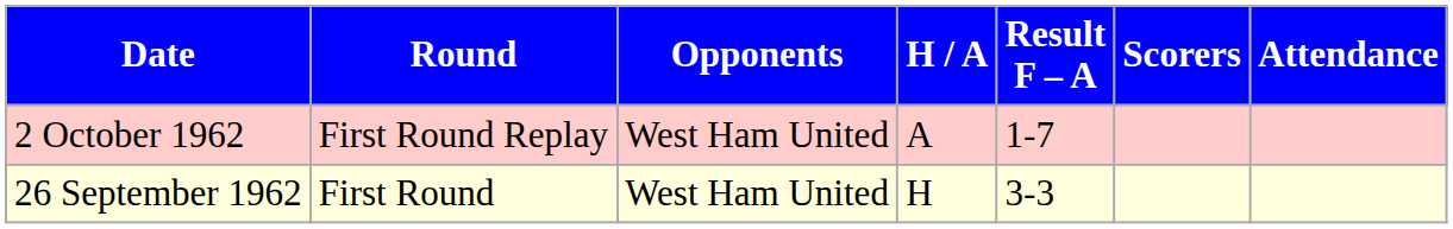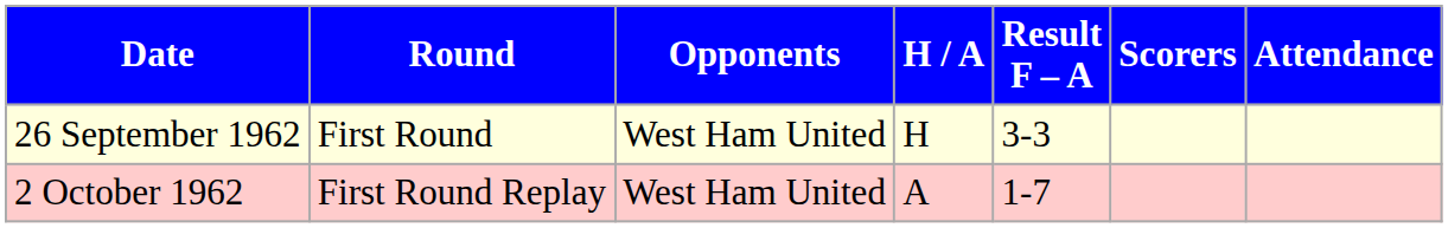rows swapped: 26 September 1962 <-> 2 October 1962
